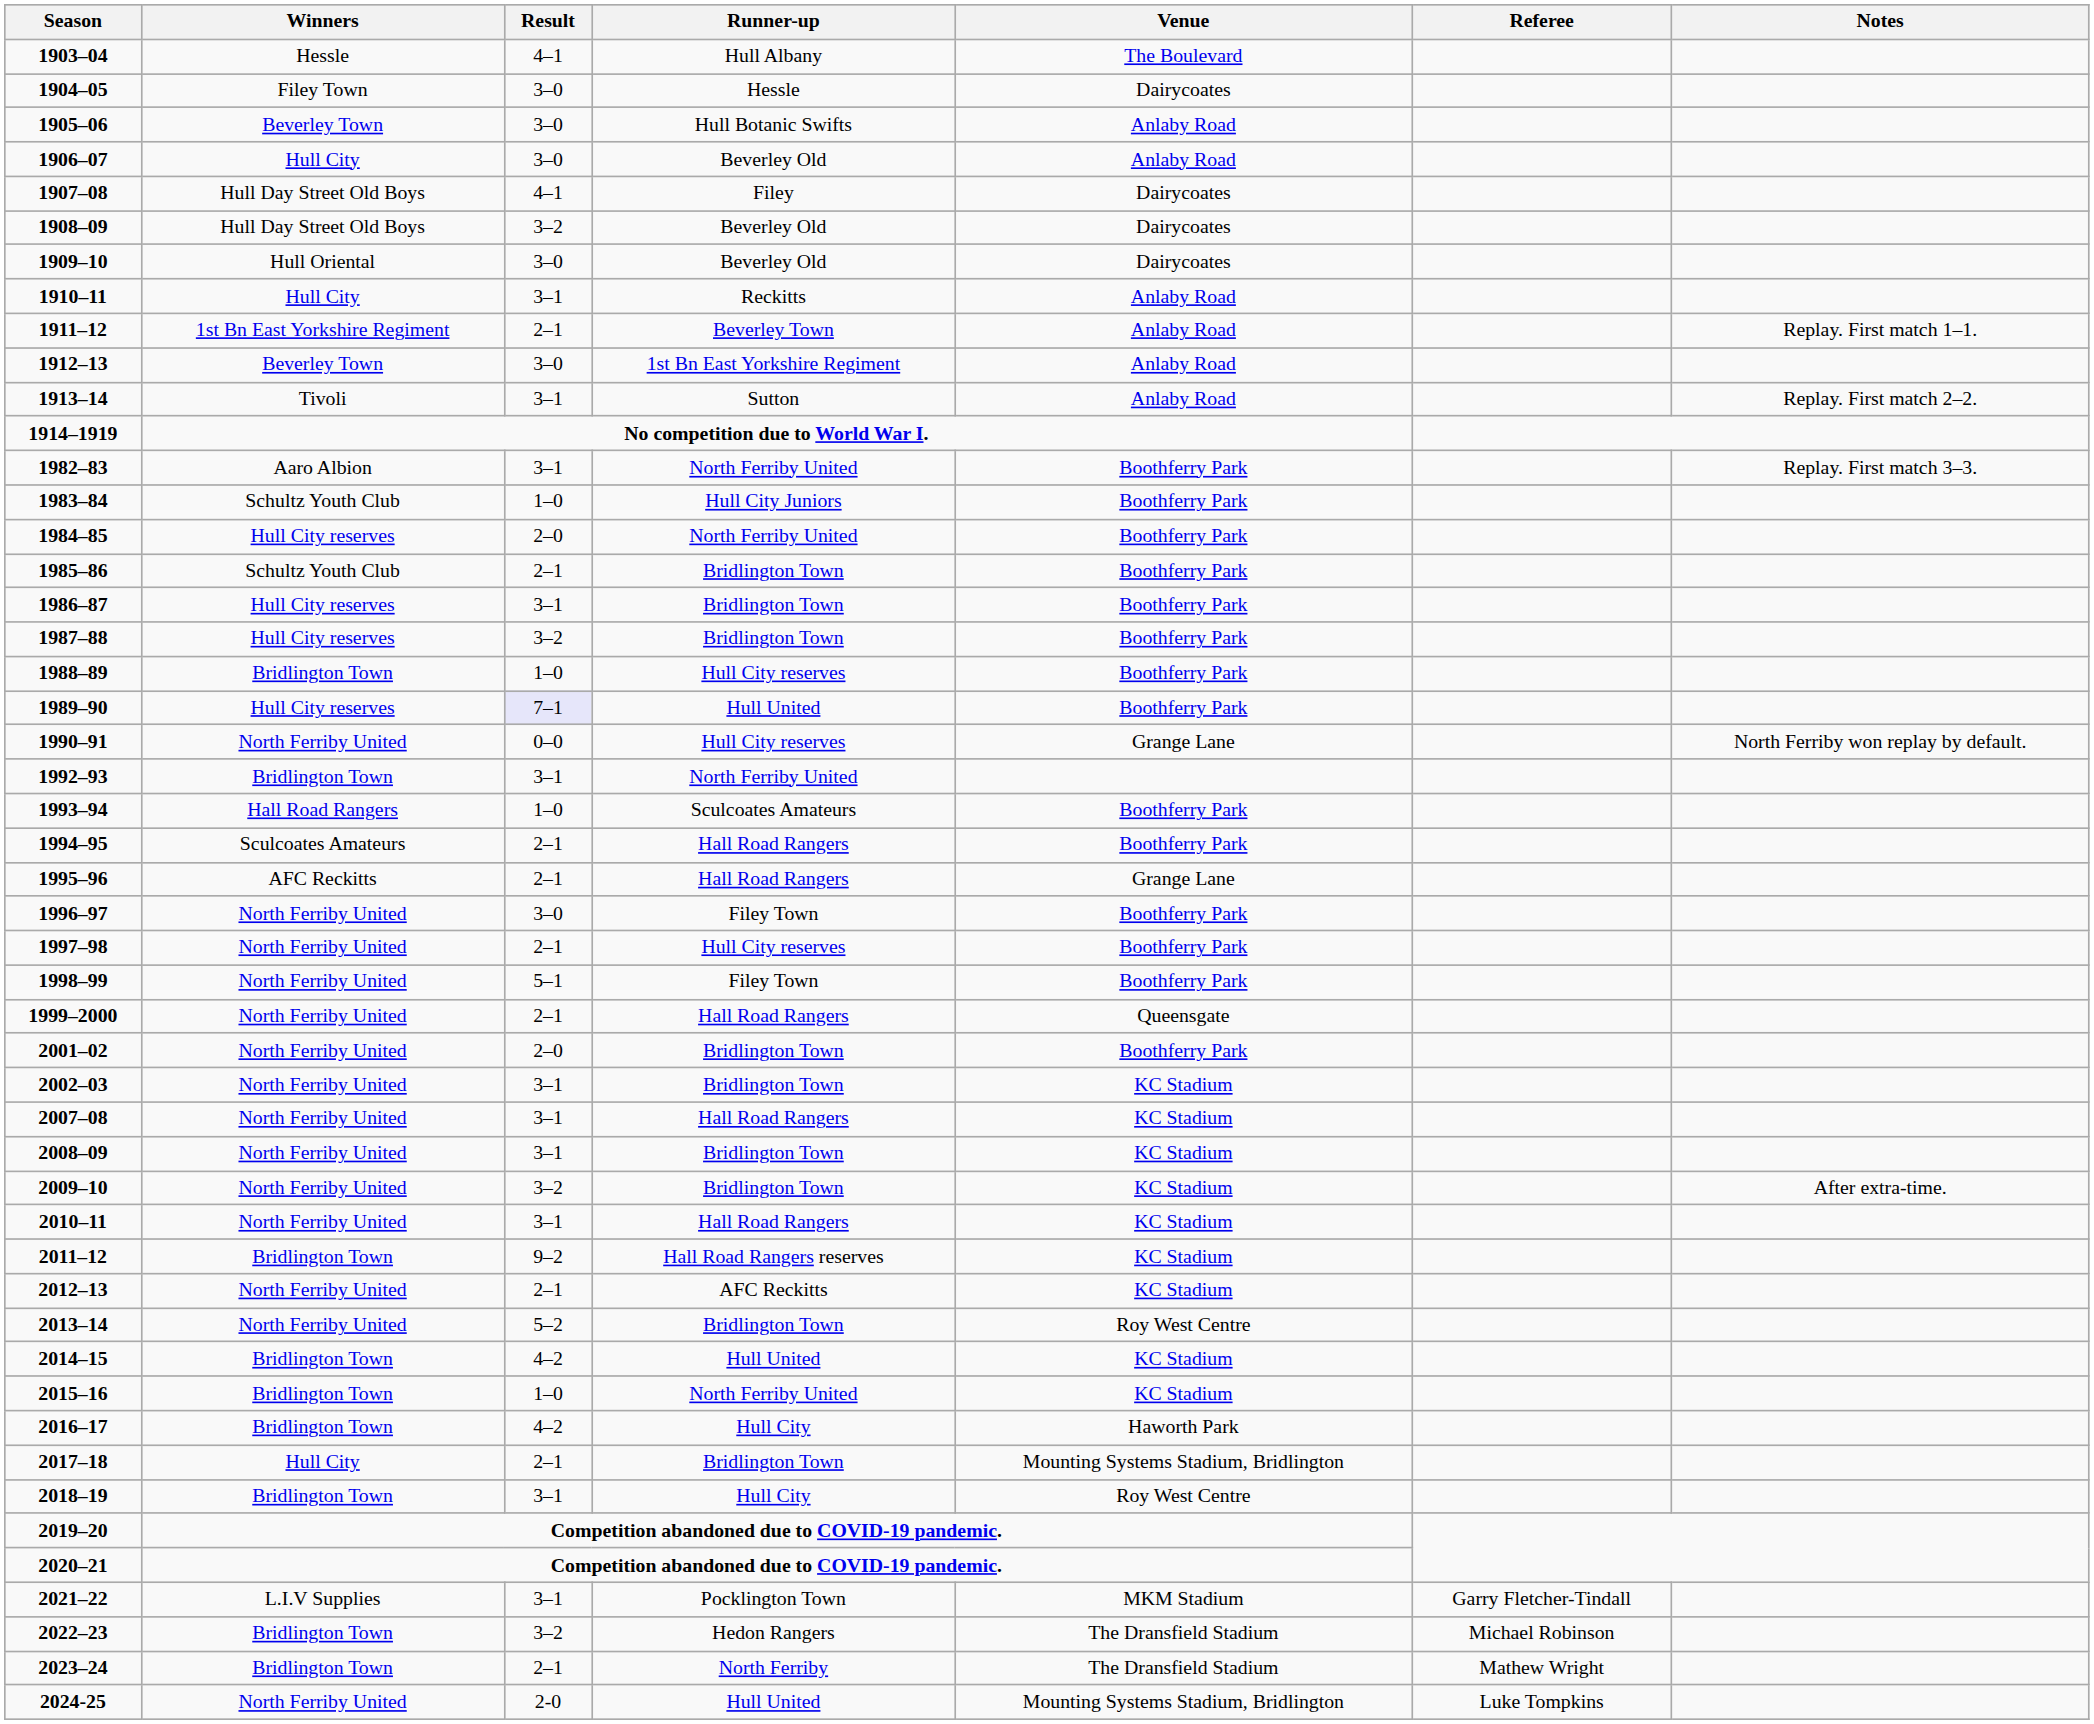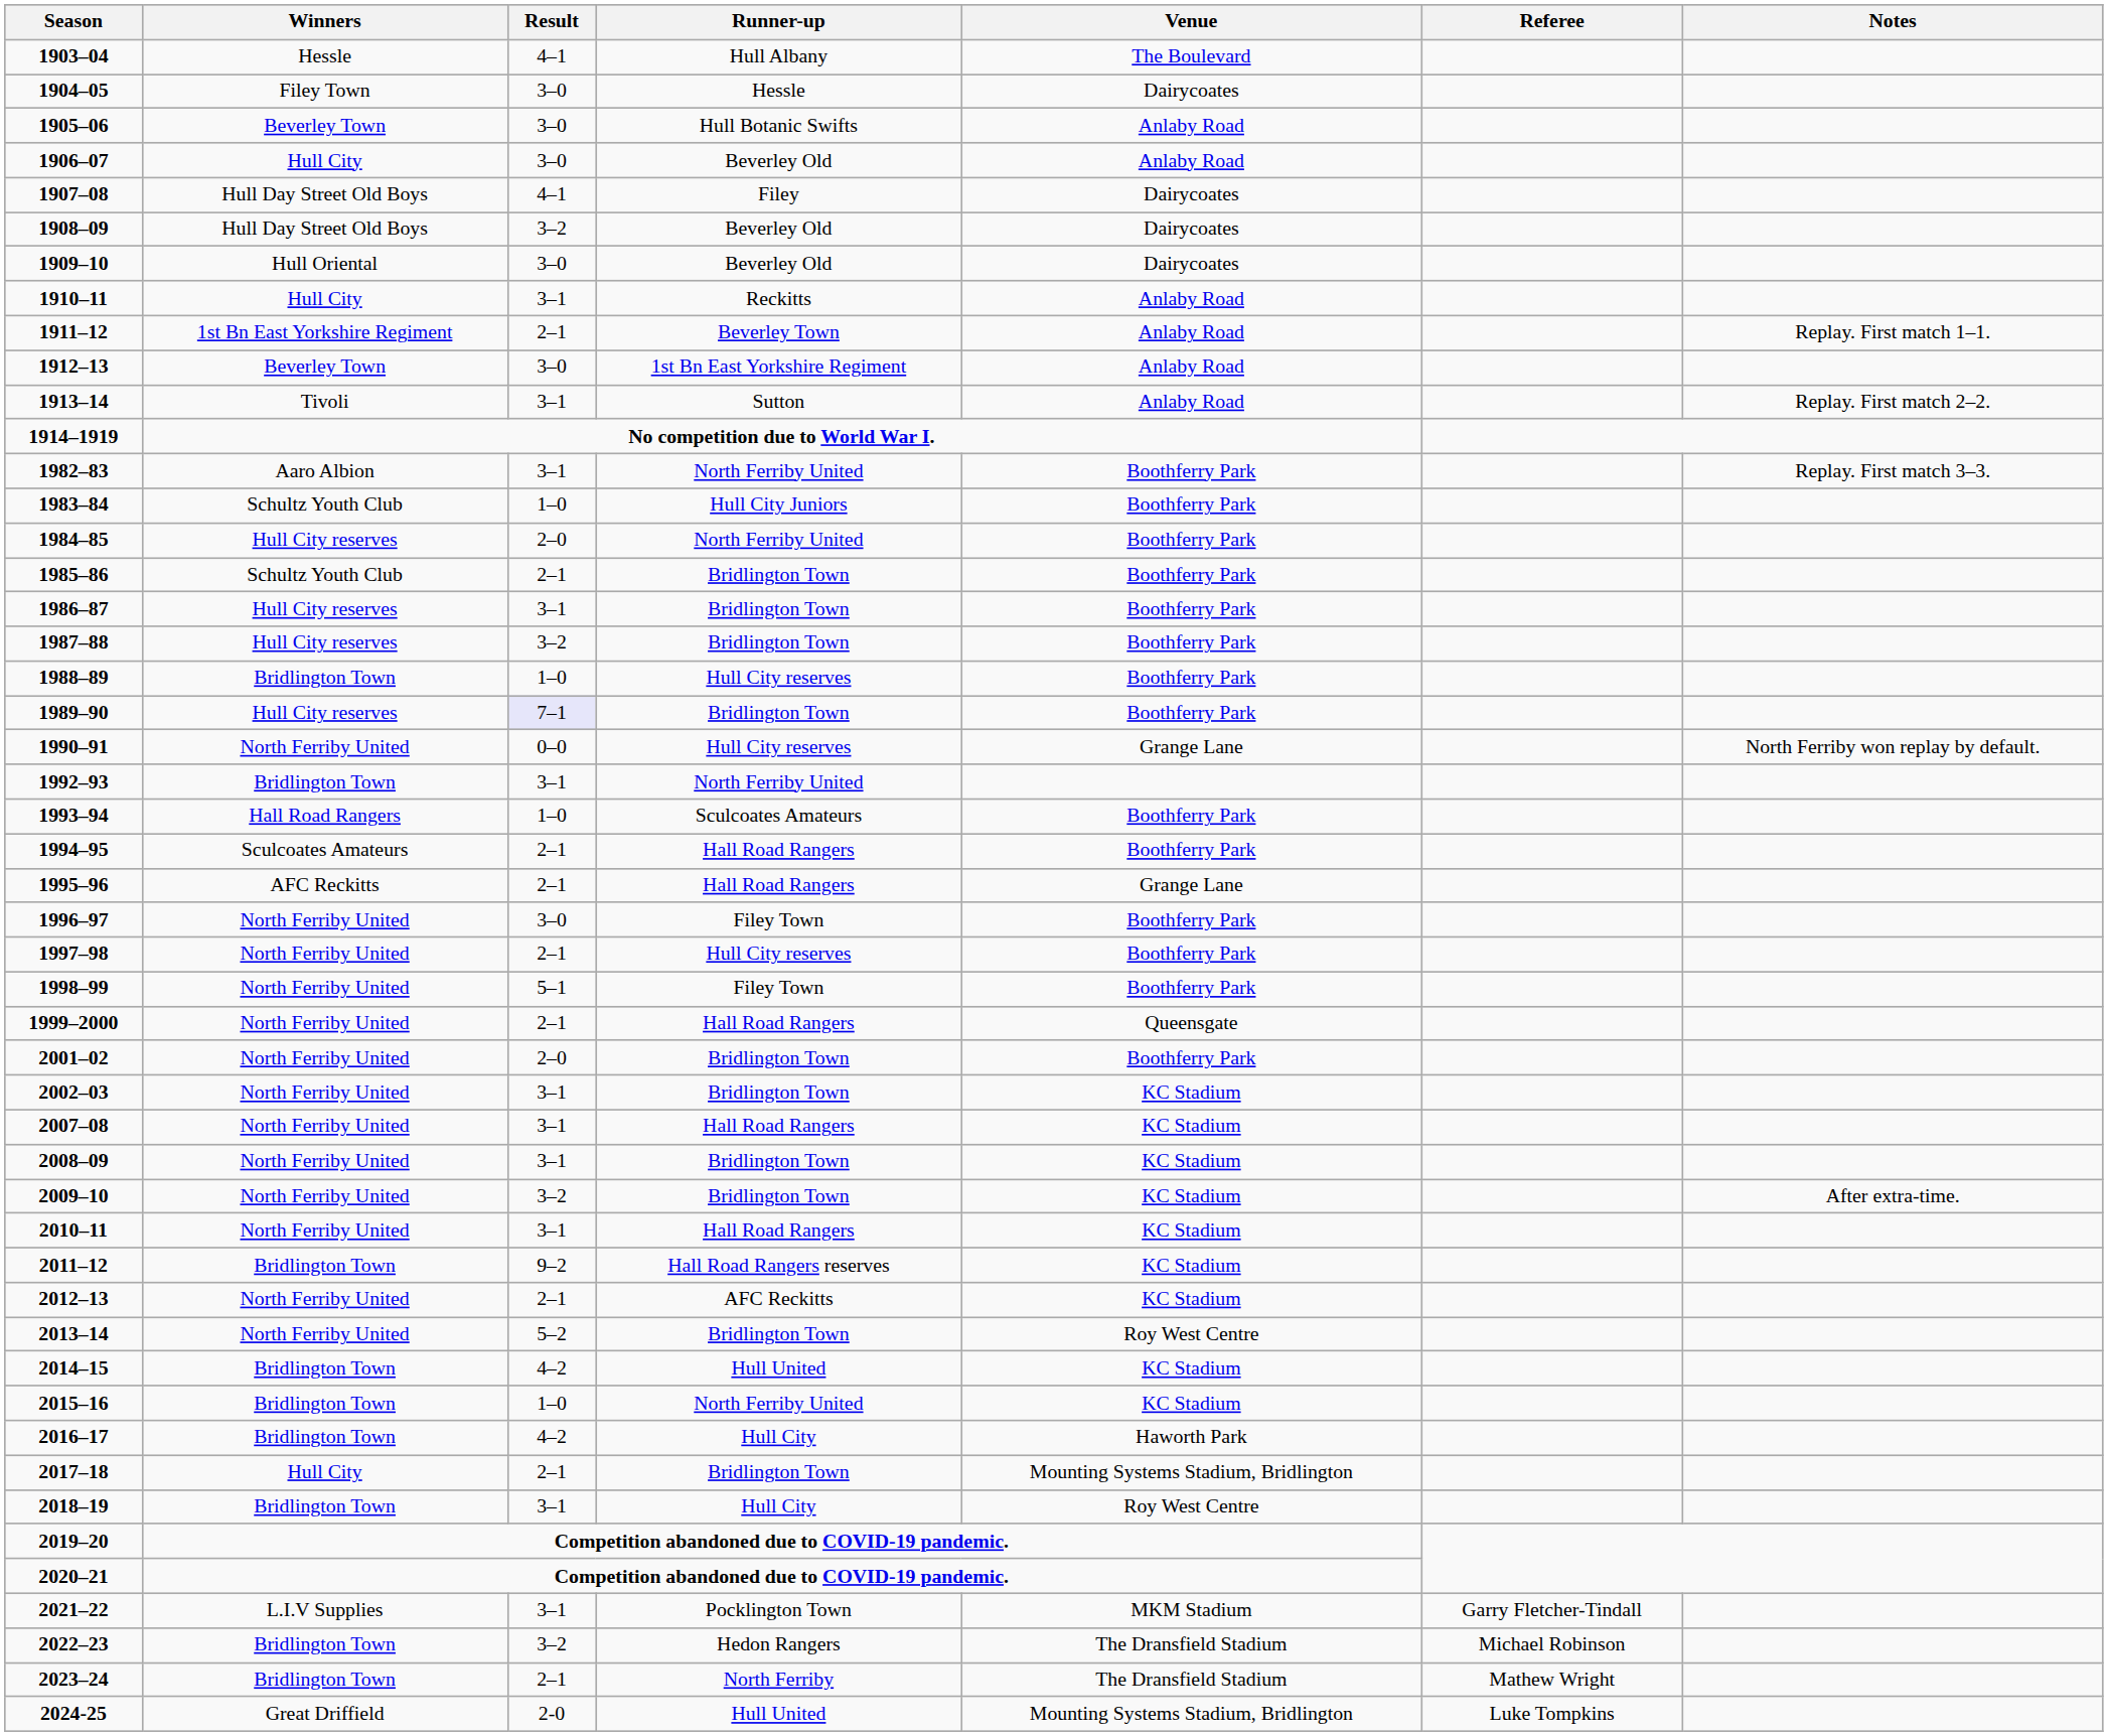1989–90 | Runner-up: Hull United -> Bridlington Town
2024-25 | Winners: North Ferriby United -> Great Driffield
